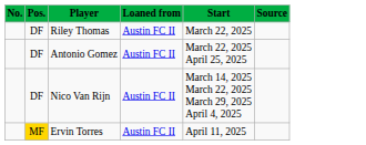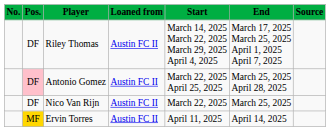+ column: End | March 17, 2025 March 25, 2025 April 1, 2025 April 7, 2025 | March 25, 2025 April 28, 2025 | March 25, 2025 | April 14, 2025
Riley Thomas | Start: March 22, 2025 -> March 14, 2025 March 22, 2025 March 29, 2025 April 4, 2025
Antonio Gomez | Pos.: no background -> pink background
Nico Van Rijn | Start: March 14, 2025 March 22, 2025 March 29, 2025 April 4, 2025 -> March 22, 2025
